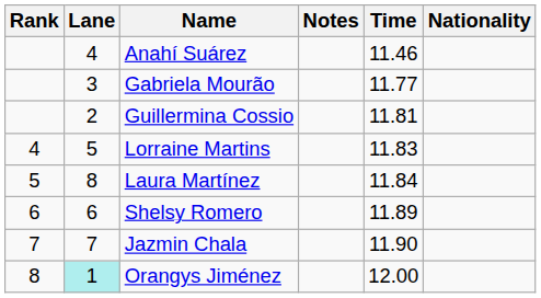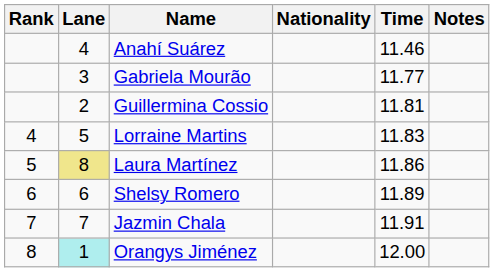columns swapped: Nationality <-> Notes
Laura Martínez | Lane: no background -> khaki background
Laura Martínez | Time: 11.84 -> 11.86
Jazmin Chala | Time: 11.90 -> 11.91
